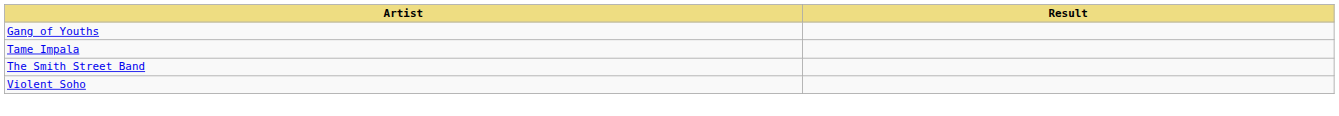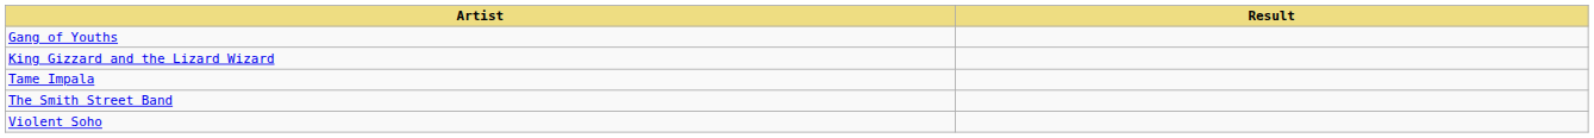+ row: King Gizzard and the Lizard Wizard
